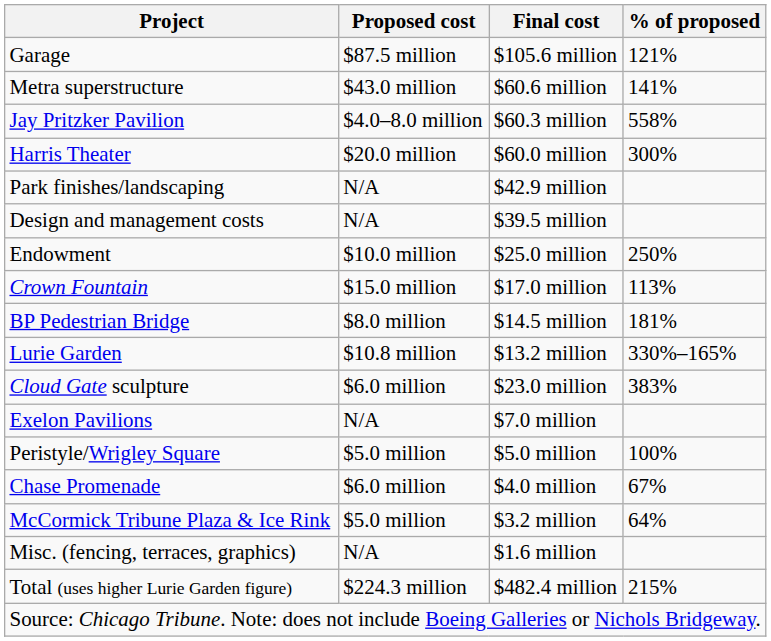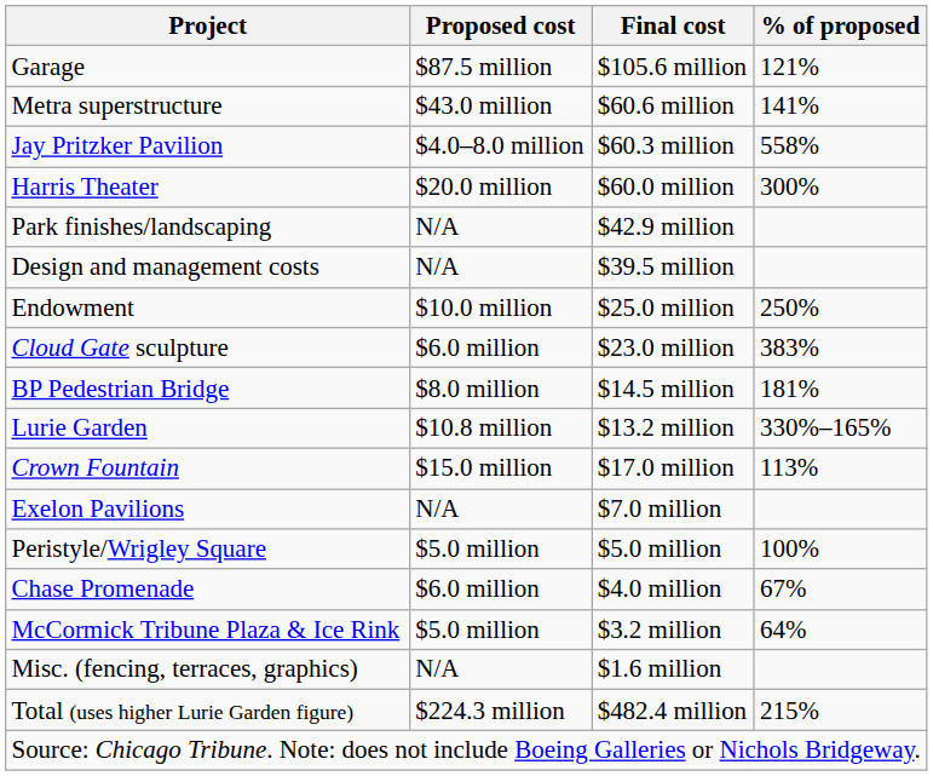rows swapped: Crown Fountain <-> Cloud Gate sculpture
